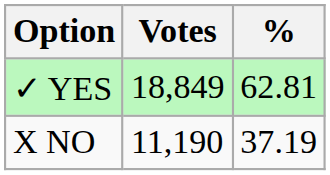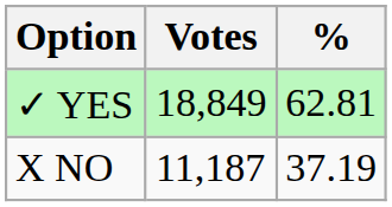X NO | Votes: 11,190 -> 11,187
